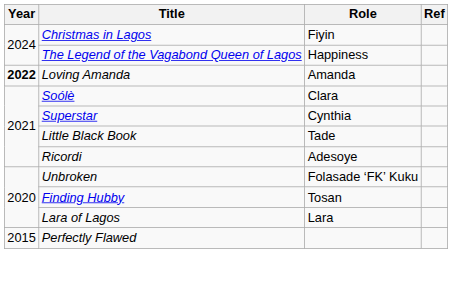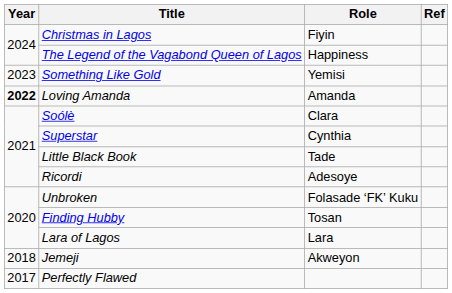+ row: 2023 | Something Like Gold | Yemisi
+ row: 2018 | Jemeji | Akweyon
Perfectly Flawed | Year: 2015 -> 2017
